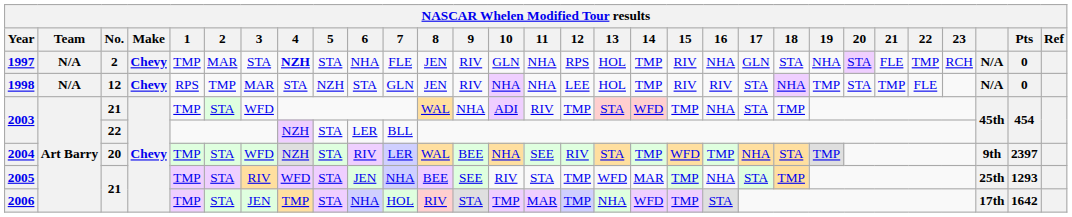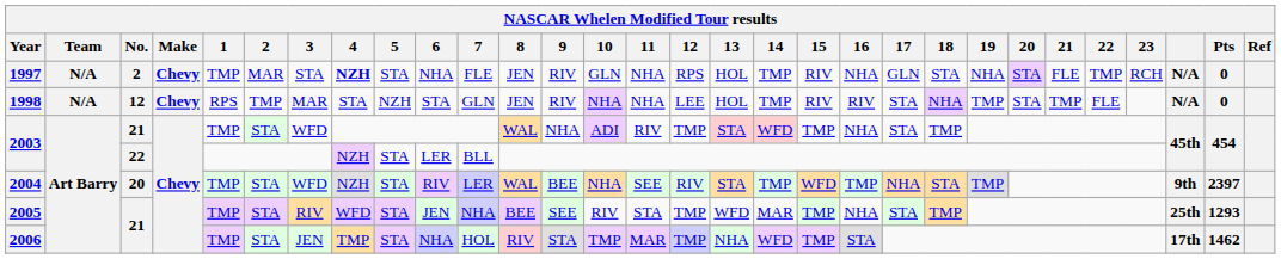2006 | Pts: 1642 -> 1462
